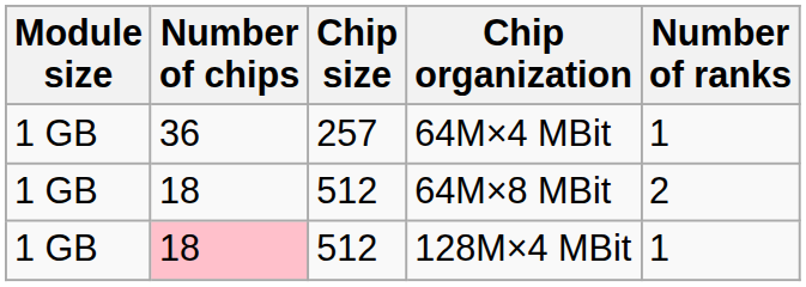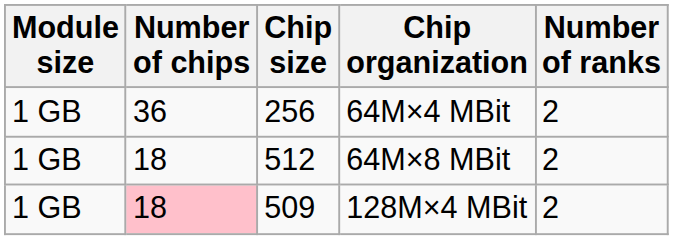64M×4 MBit | Chip size: 257 -> 256
64M×4 MBit | Number of ranks: 1 -> 2
128M×4 MBit | Chip size: 512 -> 509
128M×4 MBit | Number of ranks: 1 -> 2
